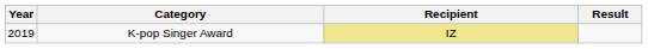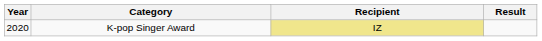K-pop Singer Award | Year: 2019 -> 2020
